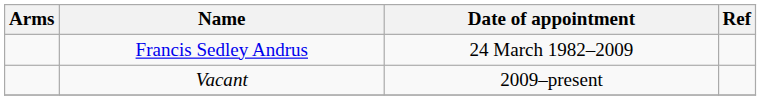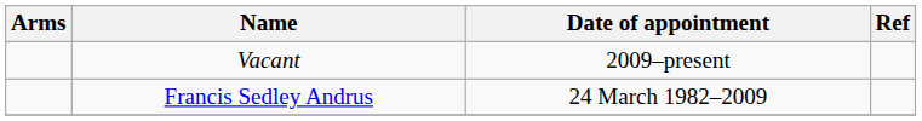rows swapped: Francis Sedley Andrus <-> Vacant
